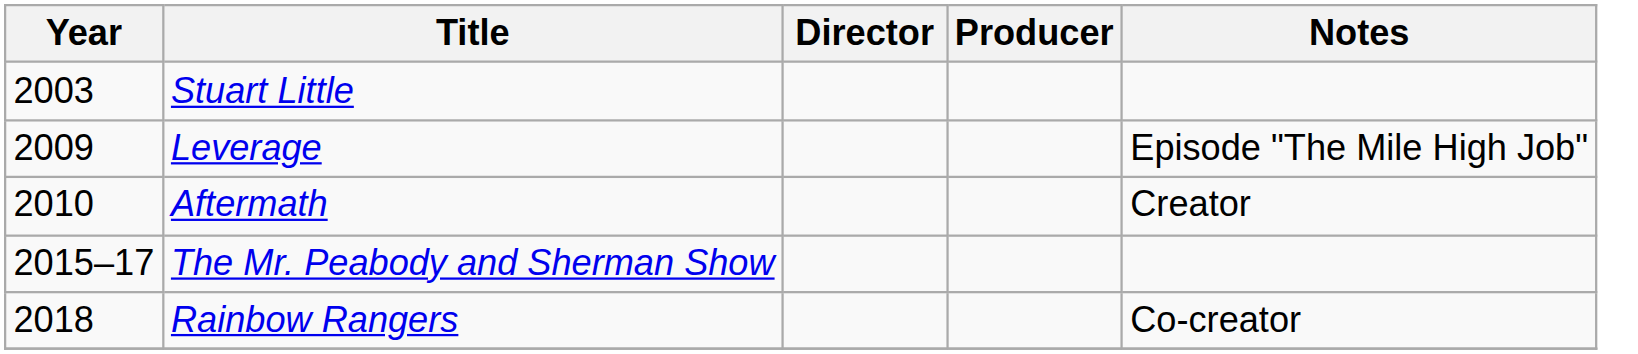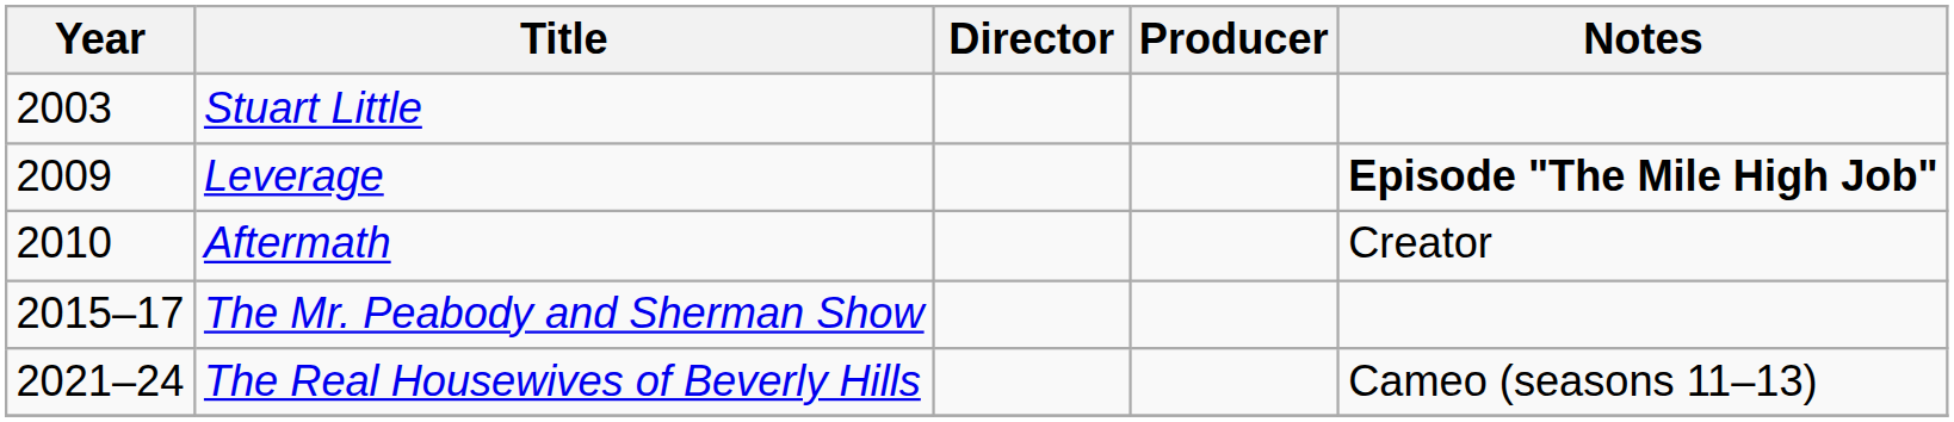Leverage | Notes: normal -> bold
- row: 2018 | Rainbow Rangers | Co-creator
+ row: 2021–24 | The Real Housewives of Beverly Hills | Cameo (seasons 11–13)
